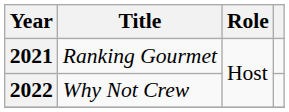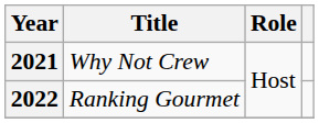2021 | Title: Ranking Gourmet -> Why Not Crew
2022 | Title: Why Not Crew -> Ranking Gourmet
